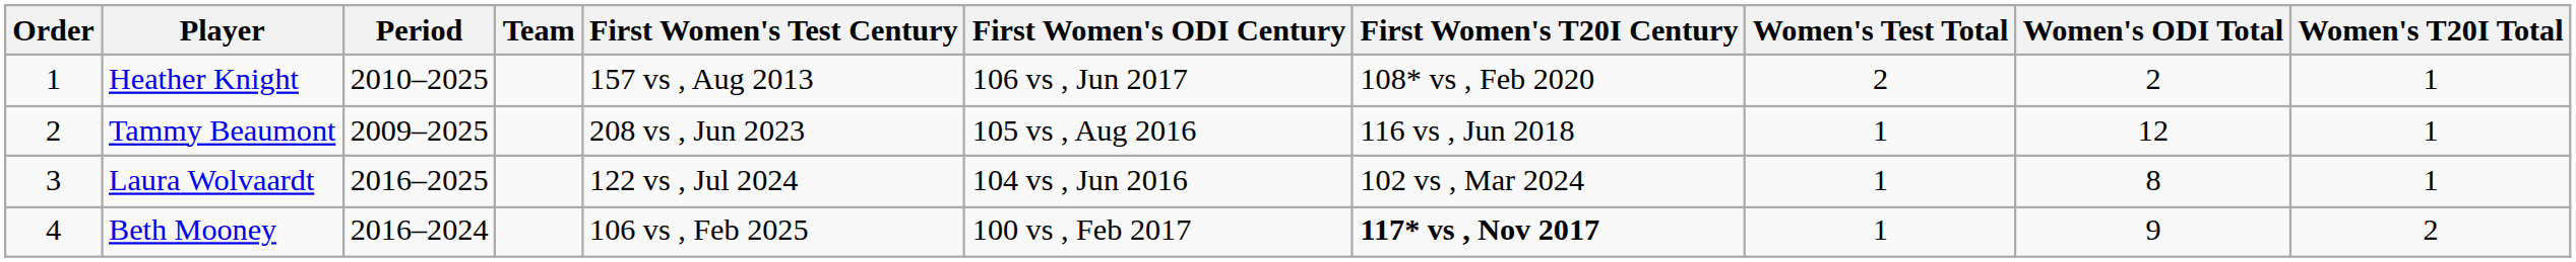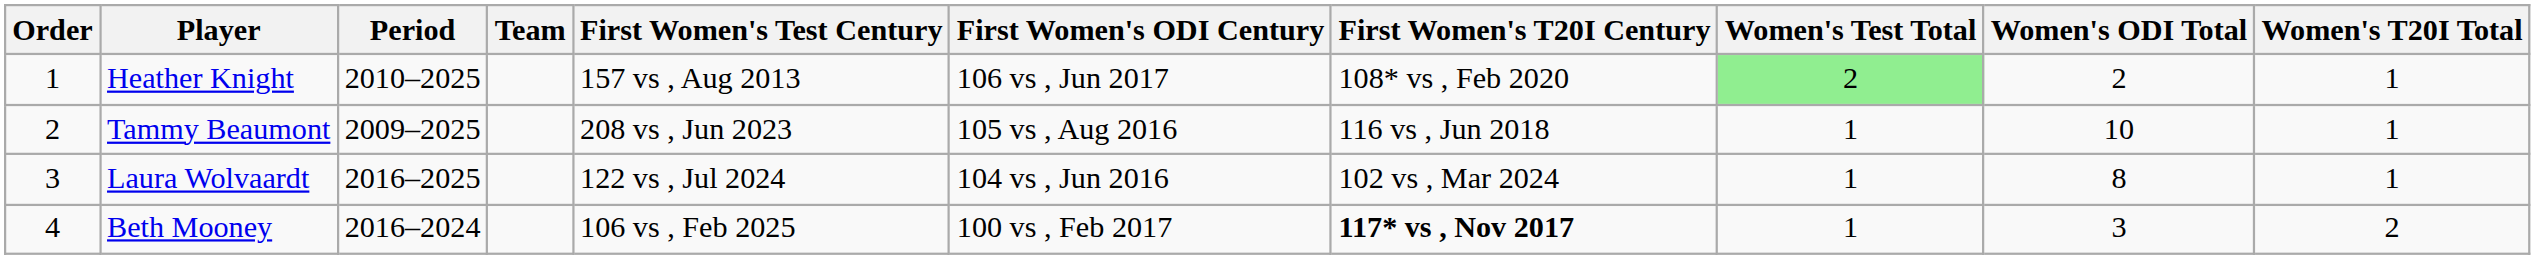Heather Knight | Women's Test Total: no background -> lightgreen background
Tammy Beaumont | Women's ODI Total: 12 -> 10
Beth Mooney | Women's ODI Total: 9 -> 3
